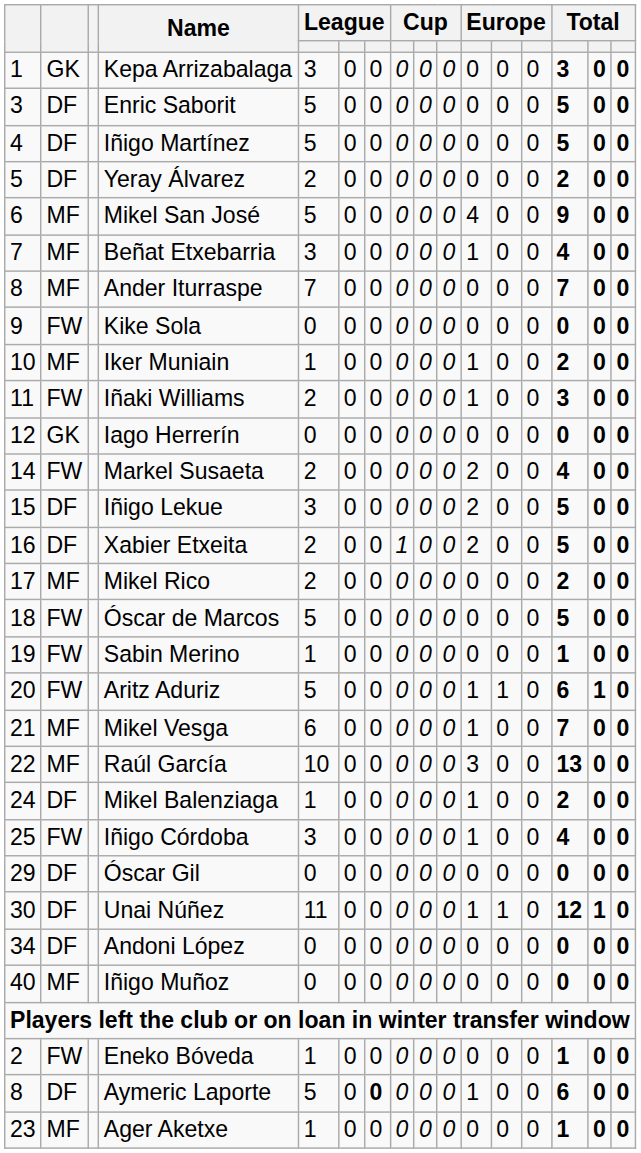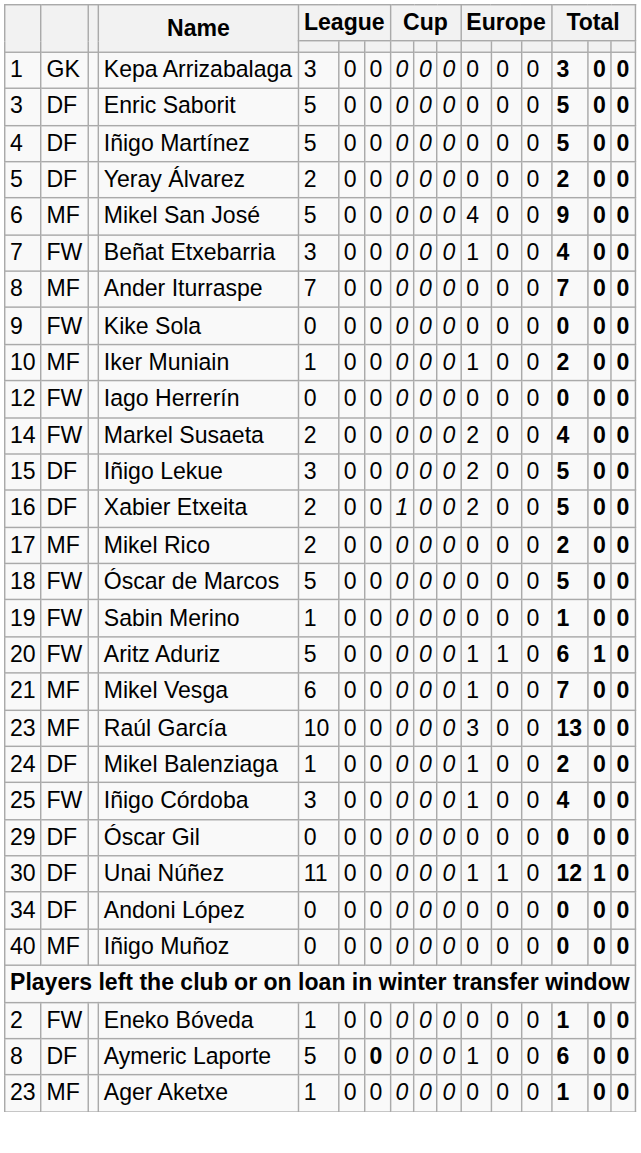Beñat Etxebarria | column 2: MF -> FW
- row: 11 | FW | Iñaki Williams | 2 | 0 | 0 | 0 | 0 | 0 | 1 | 0 | 0 | 3 | 0 | 0
Iago Herrerín | column 2: GK -> FW
Raúl García | column 1: 22 -> 23
